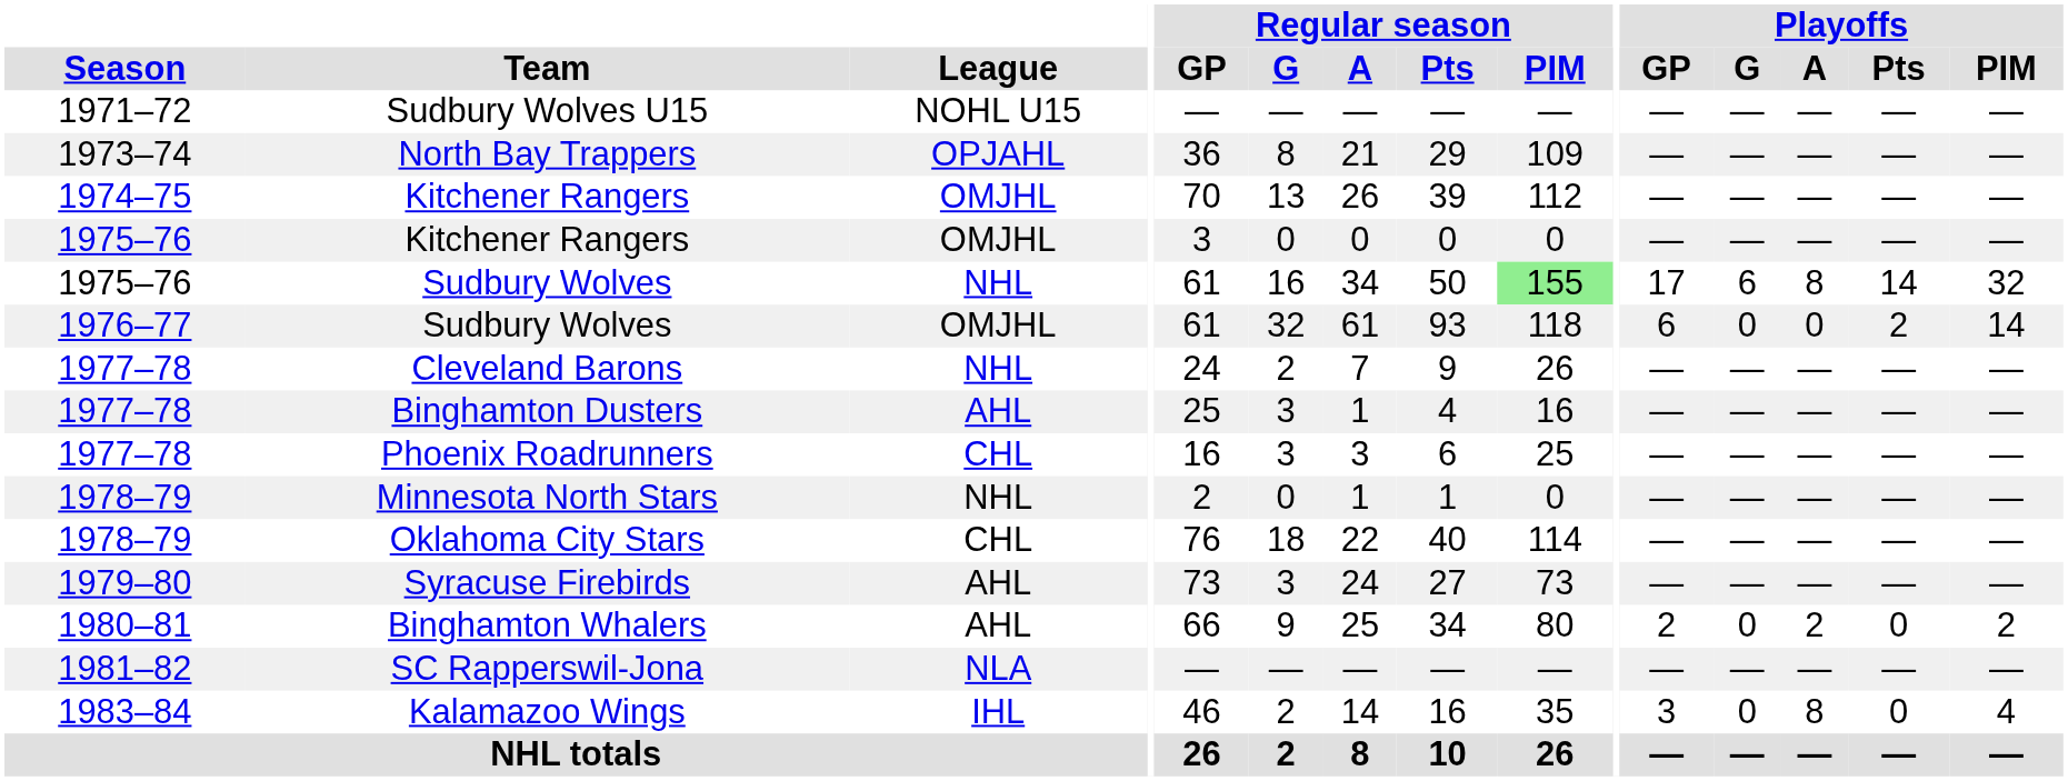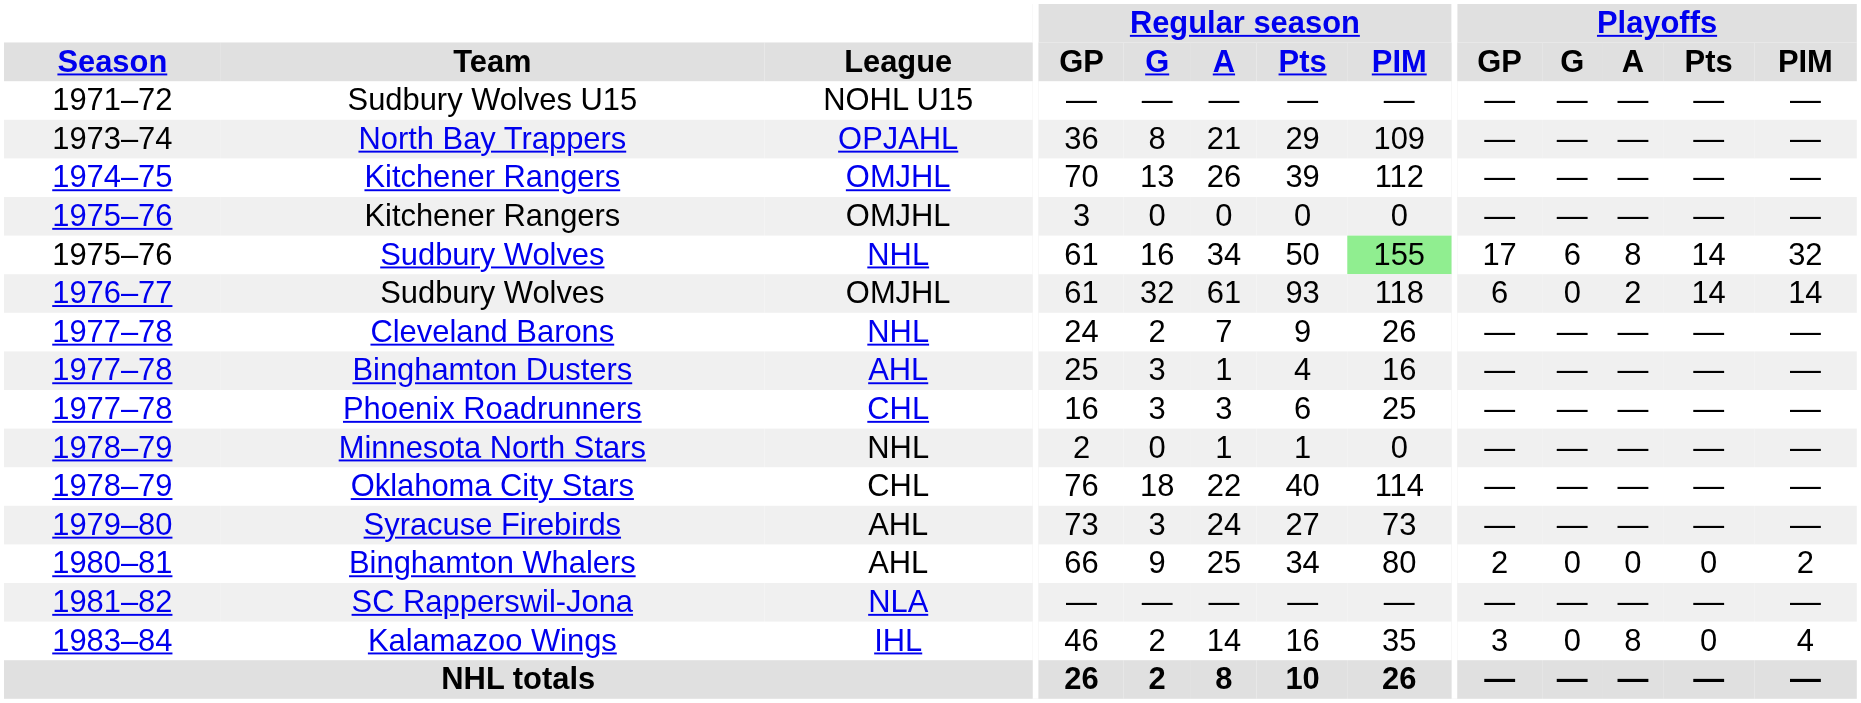1976–77 / Sudbury Wolves | Playoffs / A: 0 -> 2
1976–77 / Sudbury Wolves | Playoffs / Pts: 2 -> 14
Binghamton Whalers | Playoffs / A: 2 -> 0
